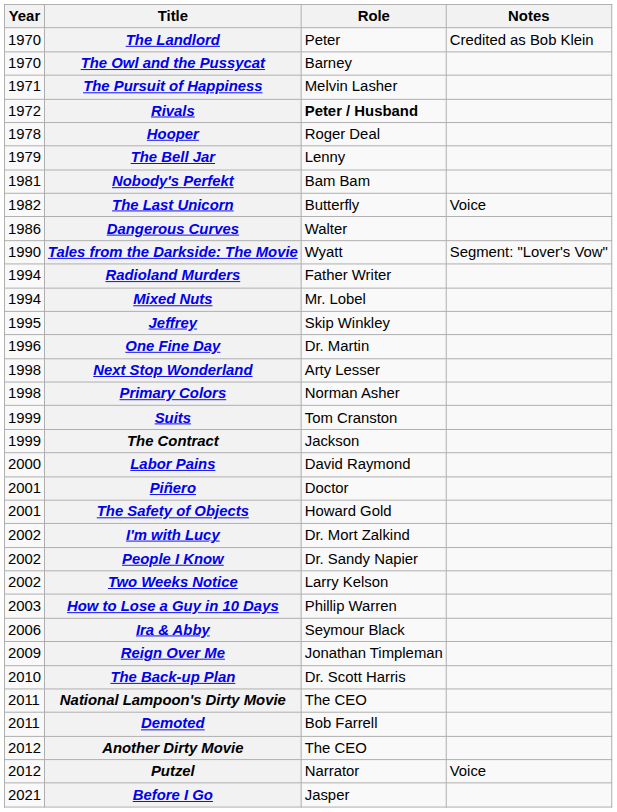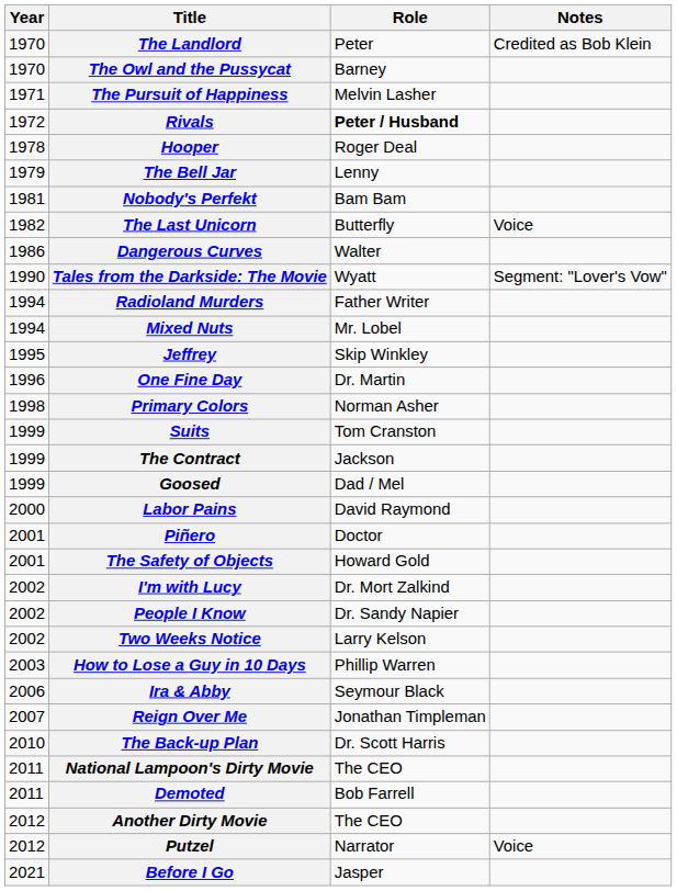- row: 1998 | Next Stop Wonderland | Arty Lesser
+ row: 1999 | Goosed | Dad / Mel
Reign Over Me | Year: 2009 -> 2007
